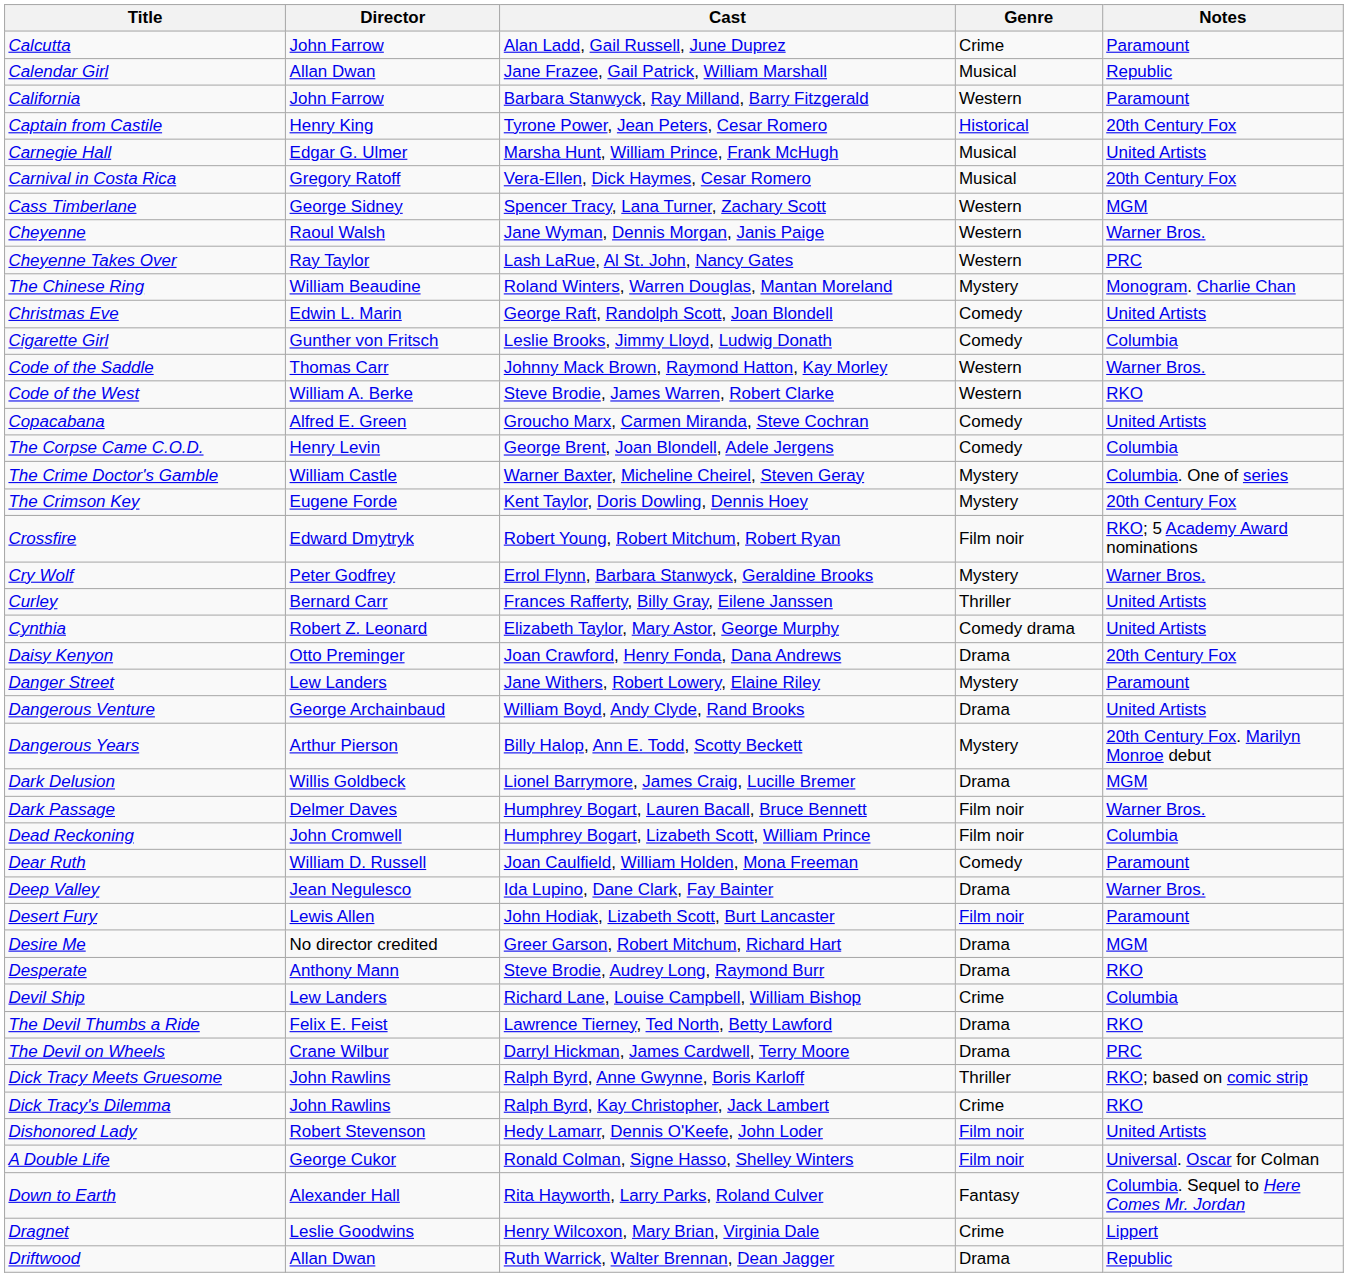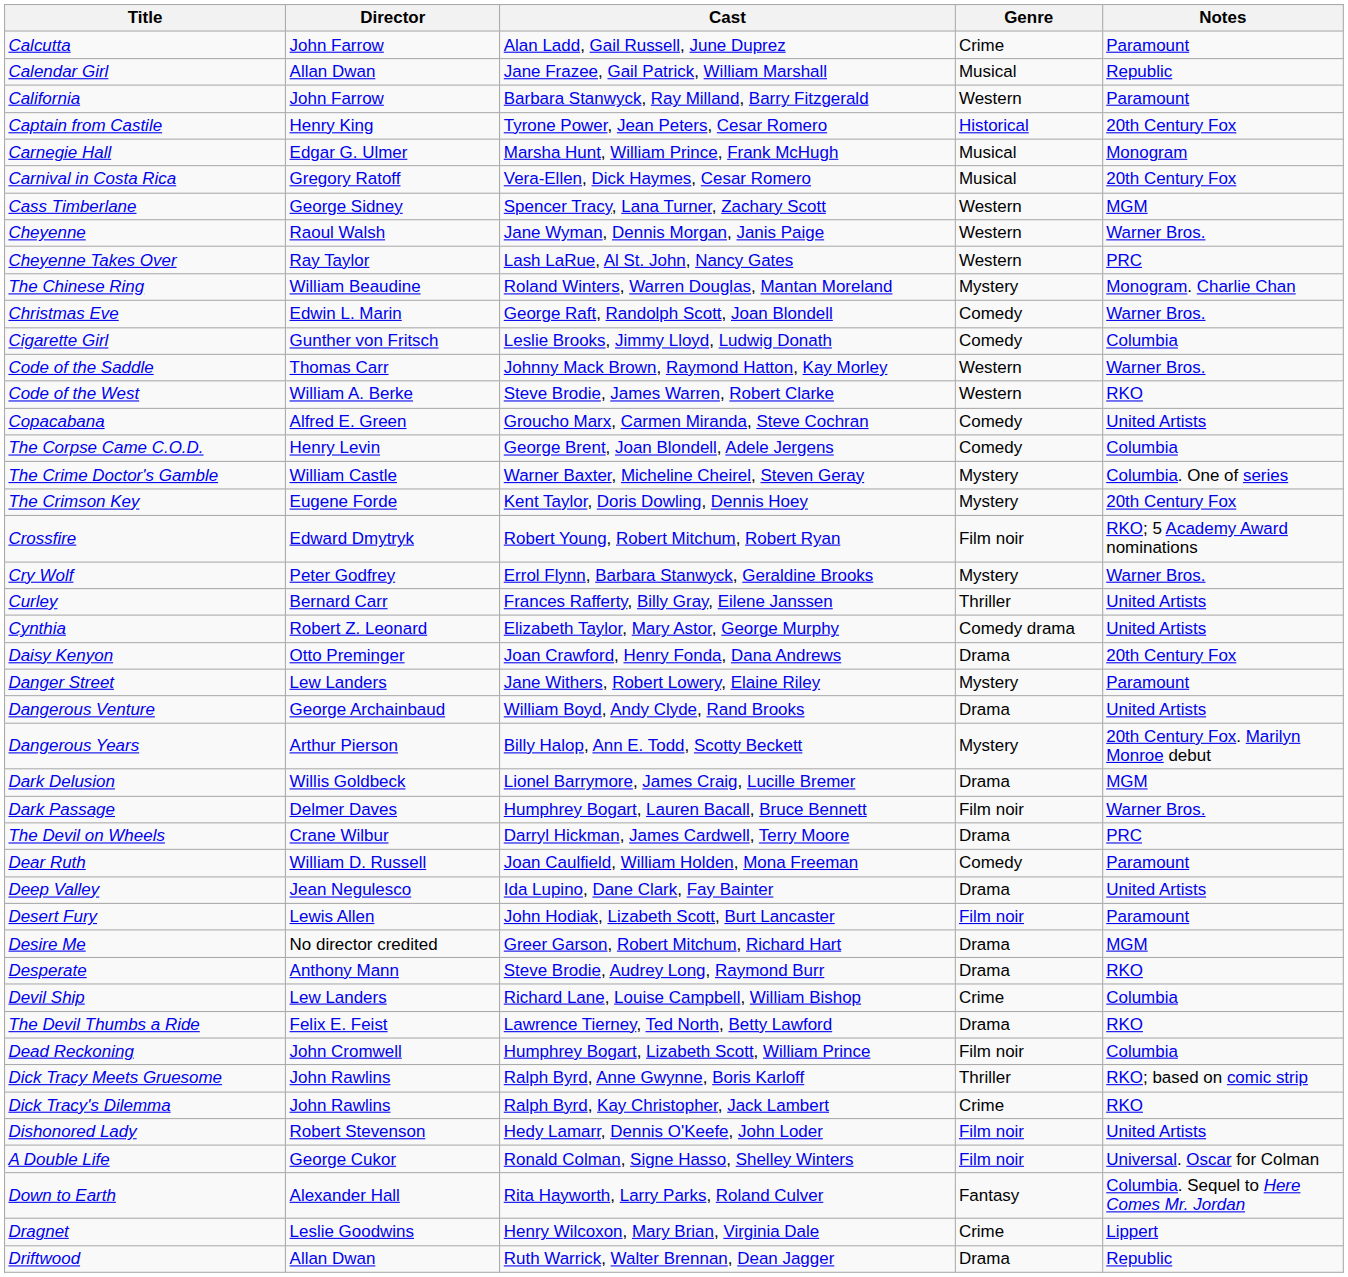Carnegie Hall | Notes: United Artists -> Monogram
Christmas Eve | Notes: United Artists -> Warner Bros.
rows swapped: Dead Reckoning <-> The Devil on Wheels
Deep Valley | Notes: Warner Bros. -> United Artists
